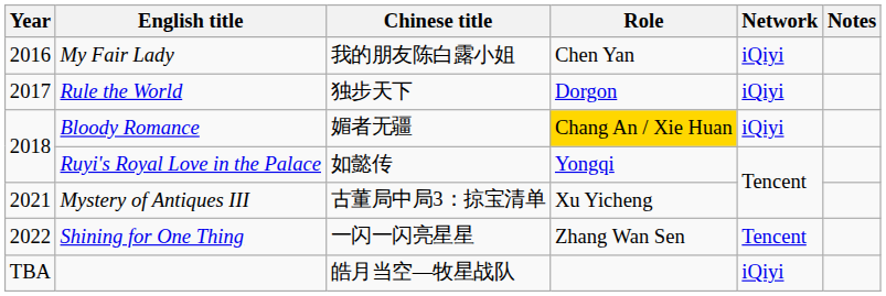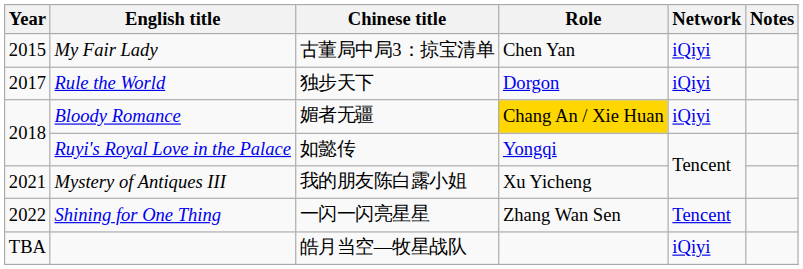My Fair Lady | Year: 2016 -> 2015
My Fair Lady | Chinese title: 我的朋友陈白露小姐 -> 古董局中局3：掠宝清单
Mystery of Antiques III | Chinese title: 古董局中局3：掠宝清单 -> 我的朋友陈白露小姐
